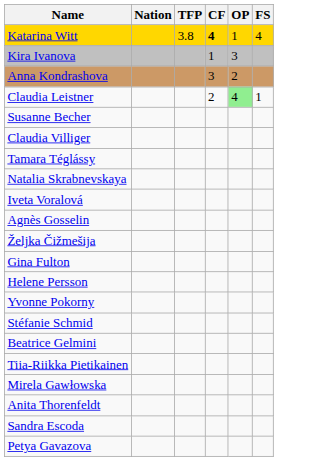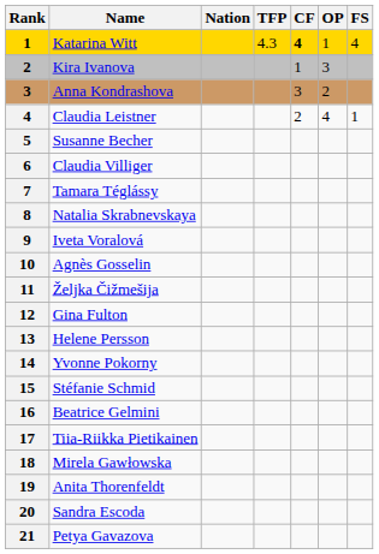+ column: Rank | 1 | 2 | 3 | 4 | 5 | 6 | 7 | 8 | 9 | 10 | 11 | 12 | 13 | 14 | 15 | 16 | 17 | 18 | 19 | 20 | 21
Katarina Witt | TFP: 3.8 -> 4.3
Claudia Leistner | OP: lightgreen background -> no background
